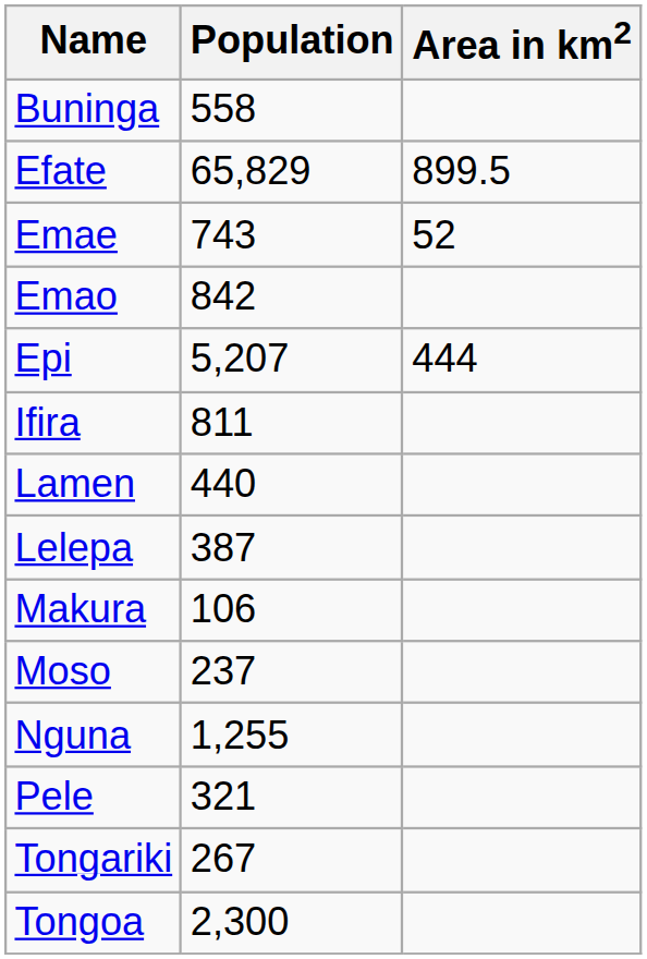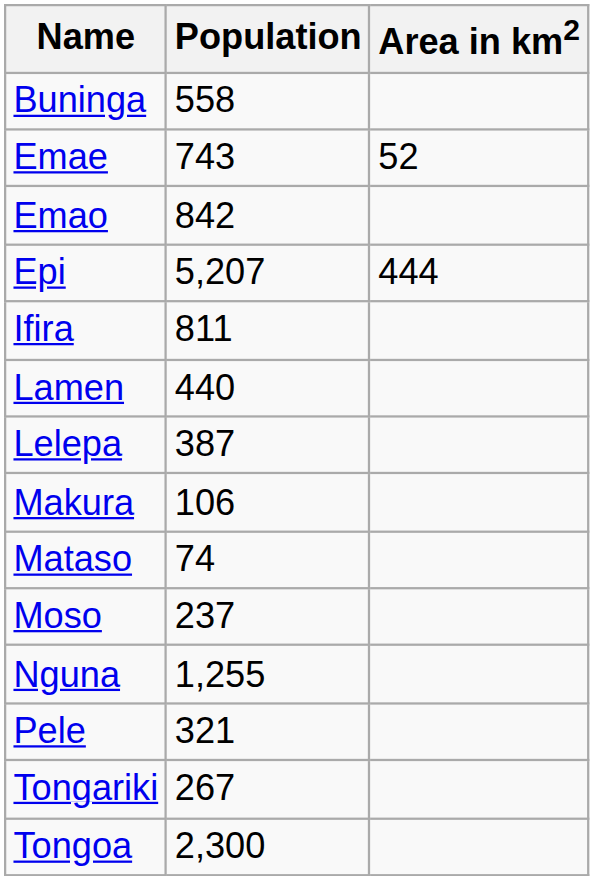- row: Efate | 65,829 | 899.5
+ row: Mataso | 74
